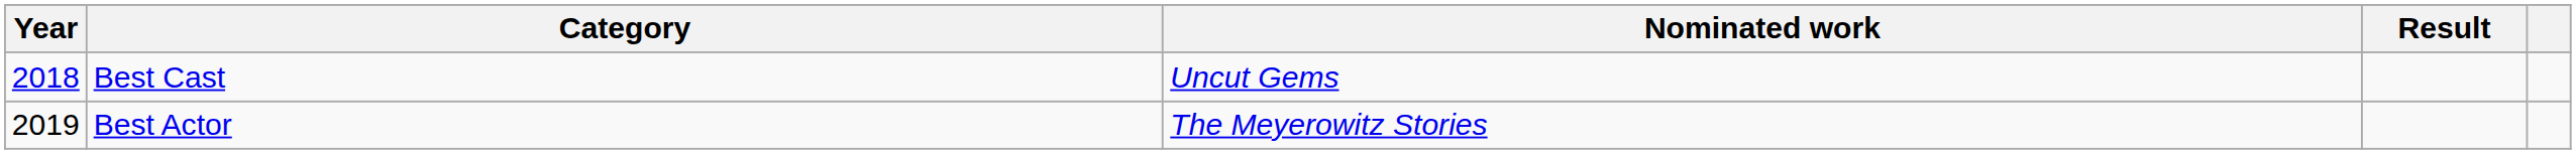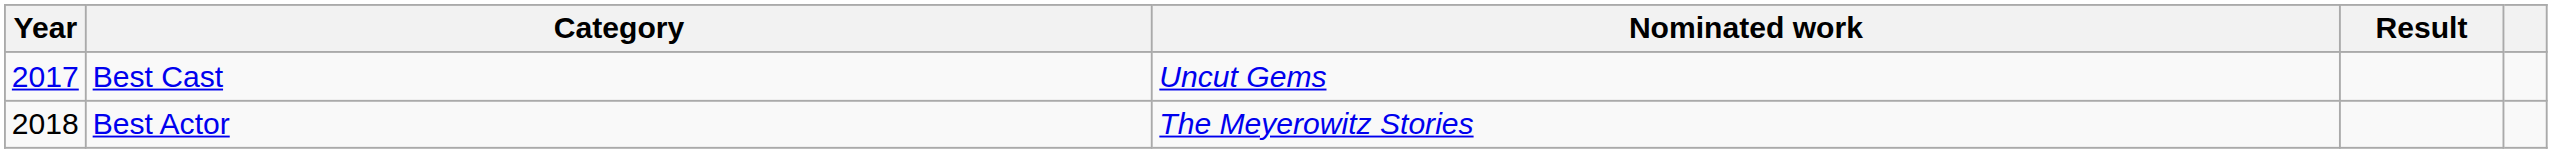Best Cast | Year: 2018 -> 2017
Best Actor | Year: 2019 -> 2018
